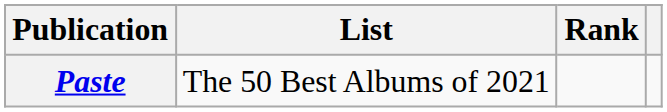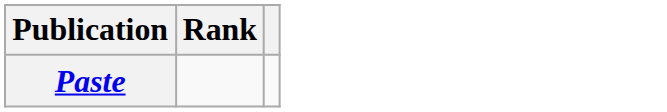- column: List | The 50 Best Albums of 2021
